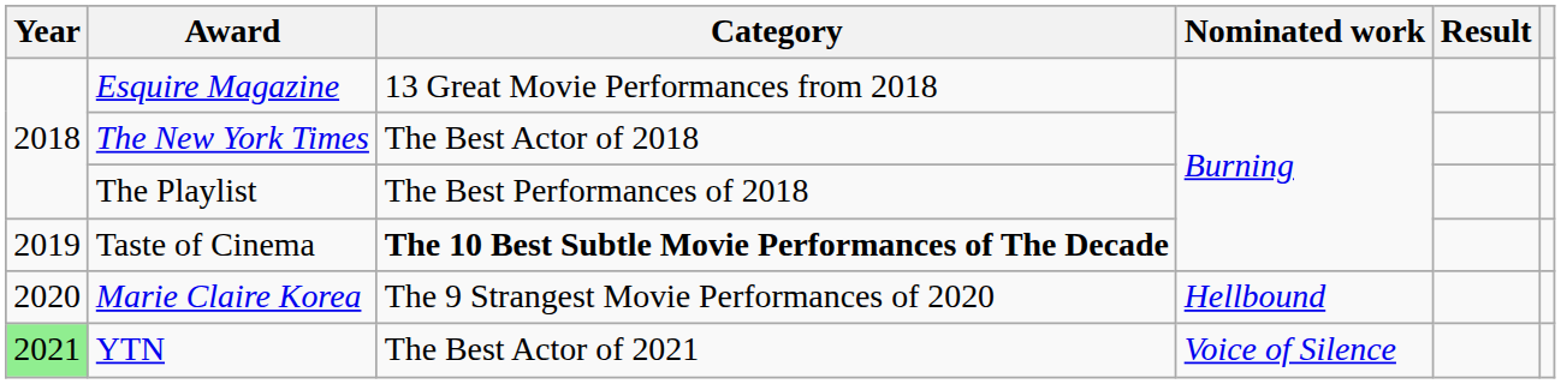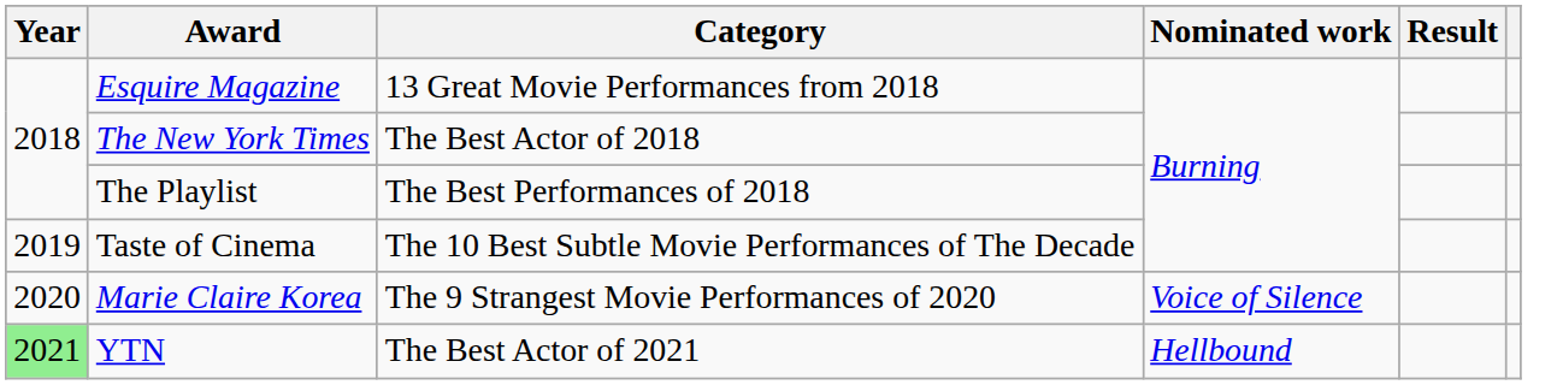Taste of Cinema | Category: bold -> normal
Marie Claire Korea | Nominated work: Hellbound -> Voice of Silence
YTN | Nominated work: Voice of Silence -> Hellbound
